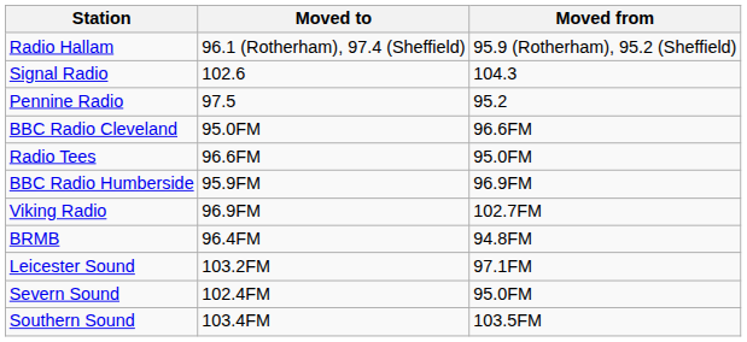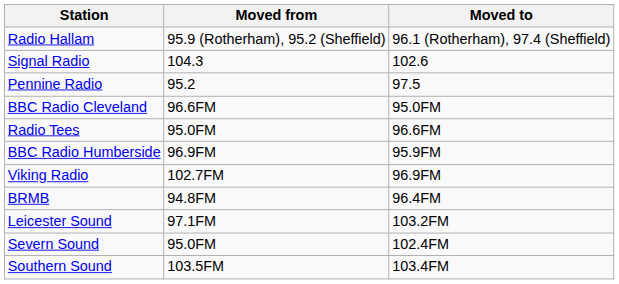columns swapped: Moved from <-> Moved to
